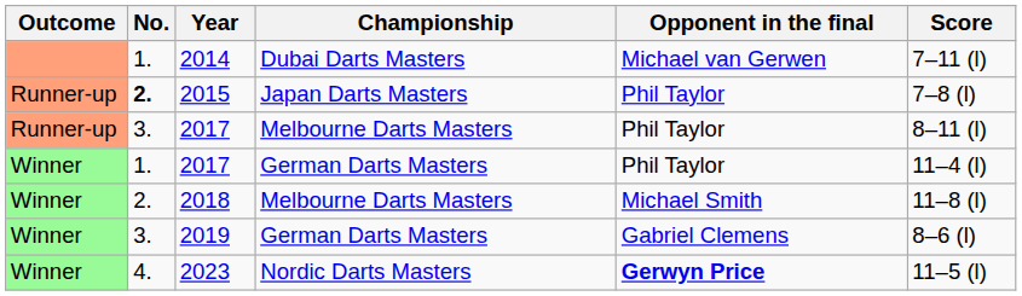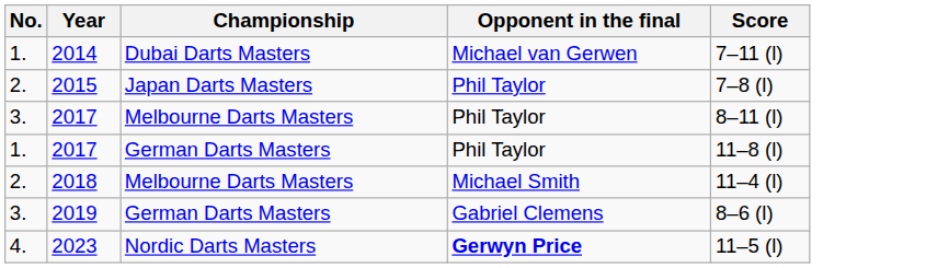- column: Outcome | Runner-up | Runner-up | Winner | Winner | Winner | Winner
2015 | No.: bold -> normal
2017 / German Darts Masters | Score: 11–4 (l) -> 11–8 (l)
2018 | Score: 11–8 (l) -> 11–4 (l)
